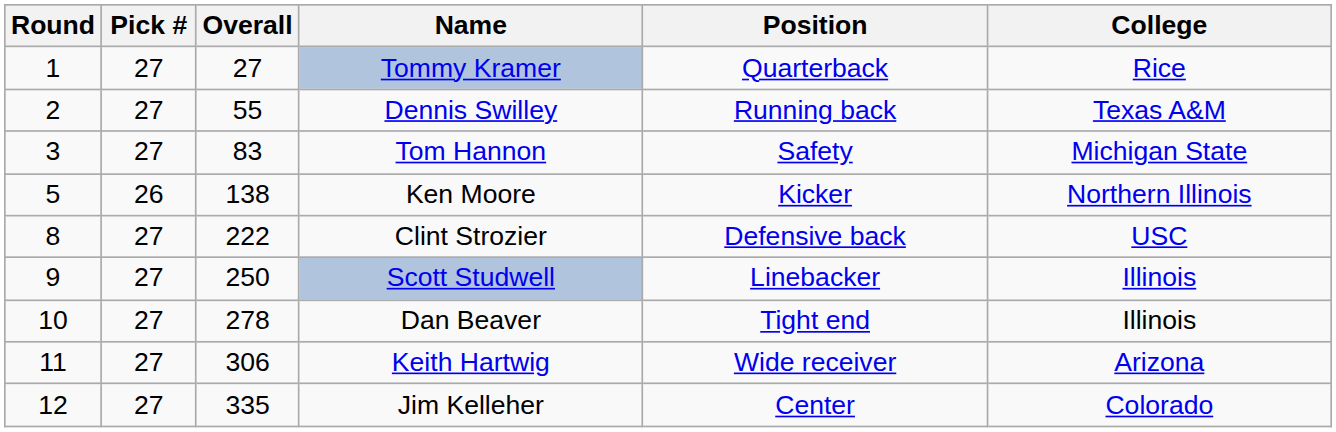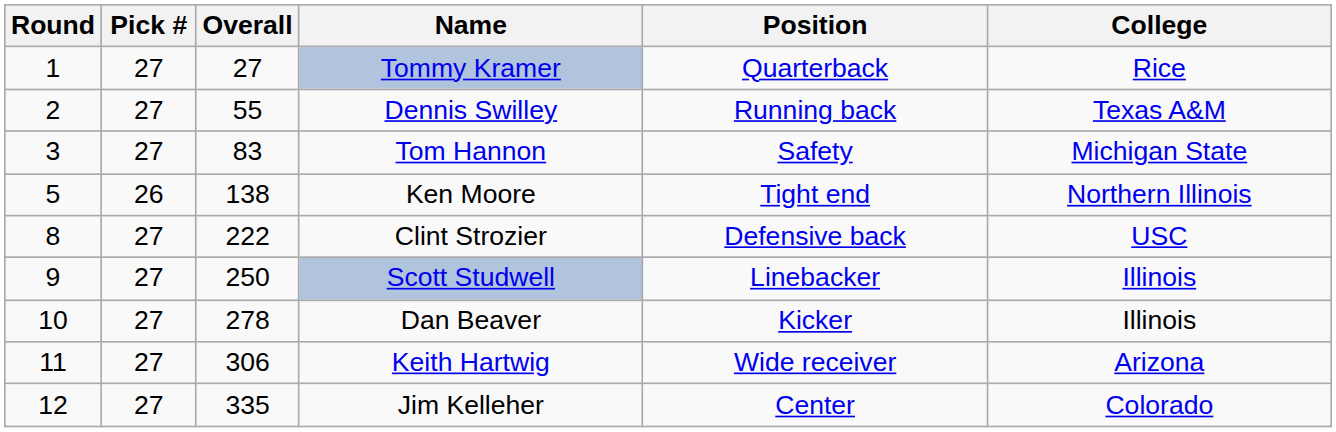Ken Moore | Position: Kicker -> Tight end
Dan Beaver | Position: Tight end -> Kicker
